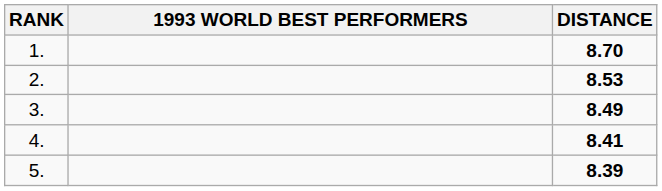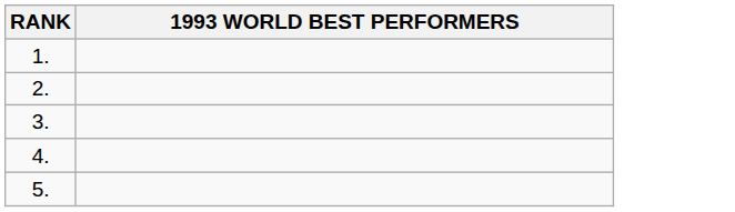- column: DISTANCE | 8.70 | 8.53 | 8.49 | 8.41 | 8.39
